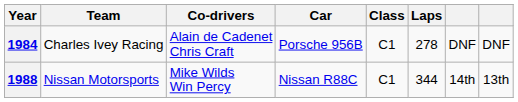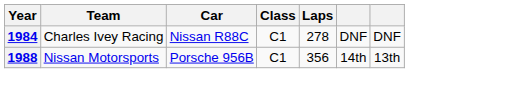- column: Co-drivers | Alain de Cadenet Chris Craft | Mike Wilds Win Percy
1984 | Car: Porsche 956B -> Nissan R88C
1988 | Car: Nissan R88C -> Porsche 956B
1988 | Laps: 344 -> 356
